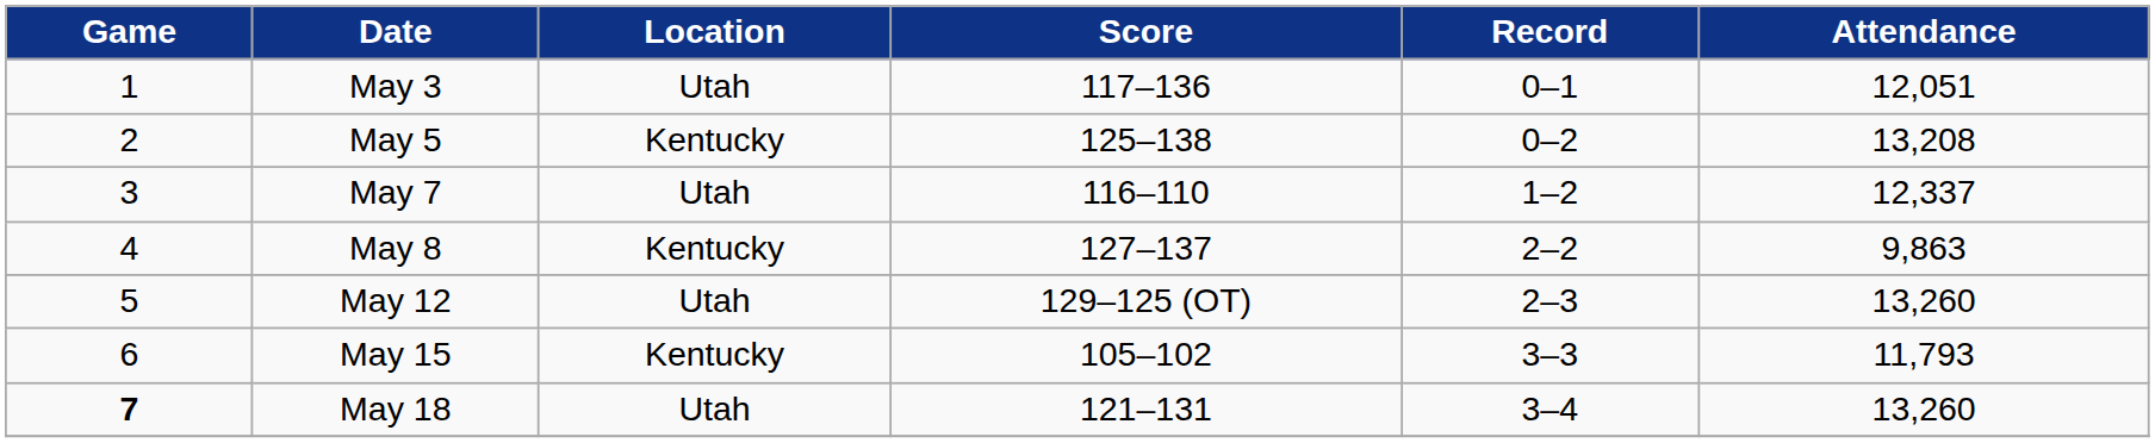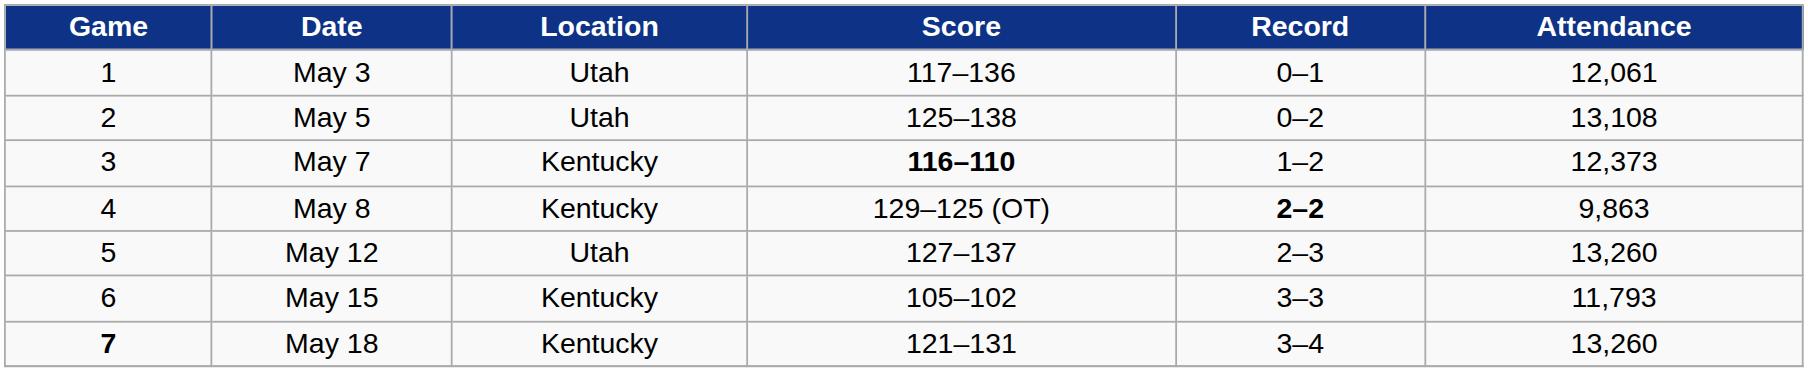May 3 | Attendance: 12,051 -> 12,061
May 5 | Location: Kentucky -> Utah
May 5 | Attendance: 13,208 -> 13,108
May 7 | Location: Utah -> Kentucky
May 7 | Score: normal -> bold
May 7 | Attendance: 12,337 -> 12,373
May 8 | Score: 127–137 -> 129–125 (OT)
May 8 | Record: normal -> bold
May 12 | Score: 129–125 (OT) -> 127–137
May 18 | Location: Utah -> Kentucky
